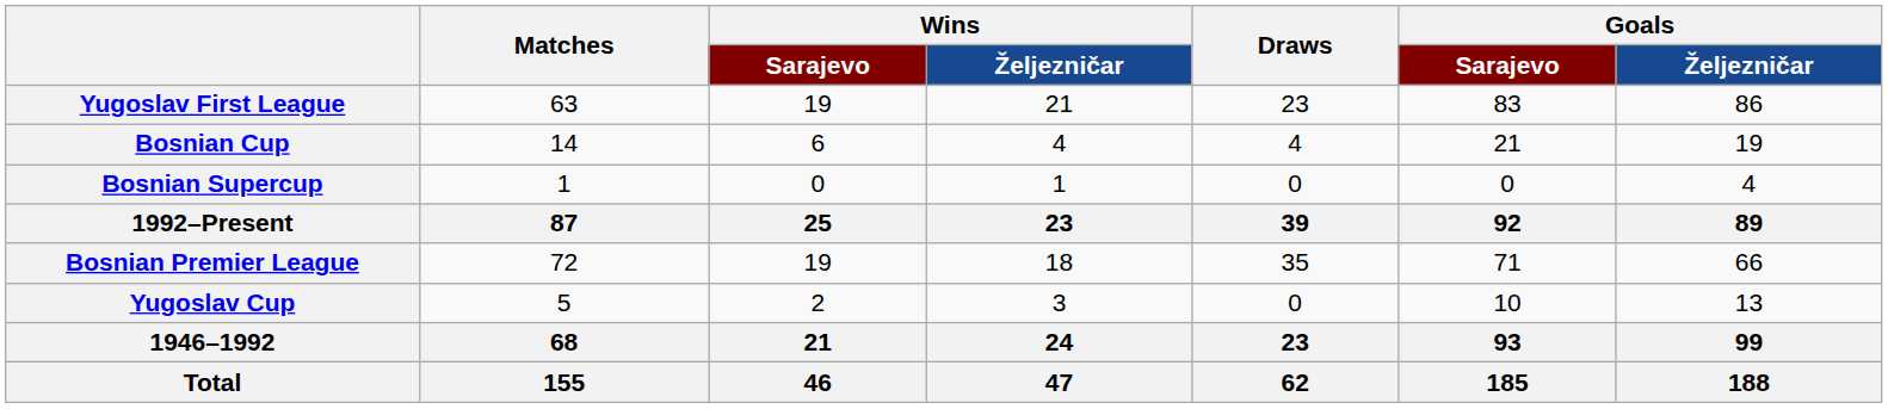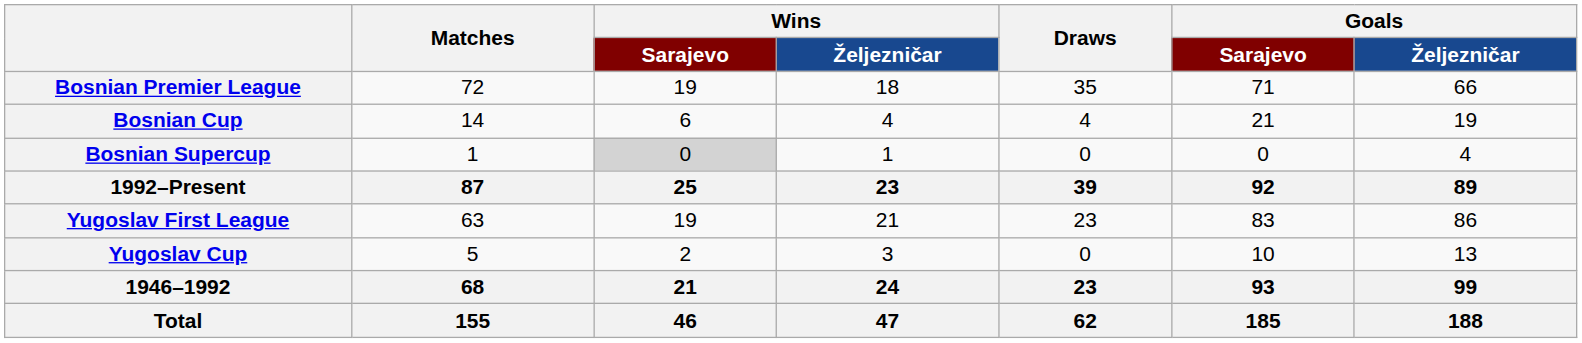rows swapped: Bosnian Premier League <-> Yugoslav First League
Bosnian Supercup | Wins / Sarajevo: no background -> lightgrey background
